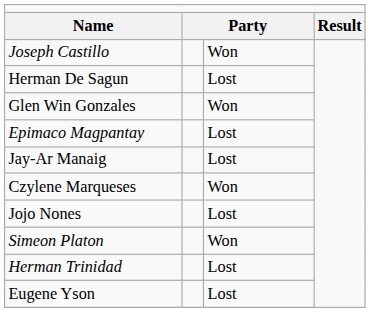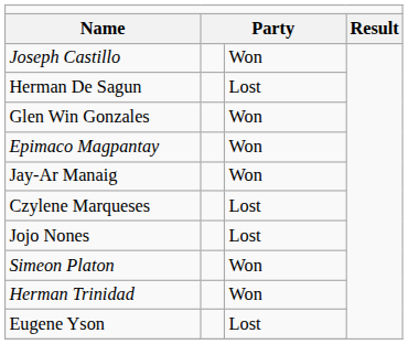Epimaco Magpantay | column 3: Lost -> Won
Jay-Ar Manaig | column 3: Lost -> Won
Czylene Marqueses | column 3: Won -> Lost
Herman Trinidad | column 3: Lost -> Won
